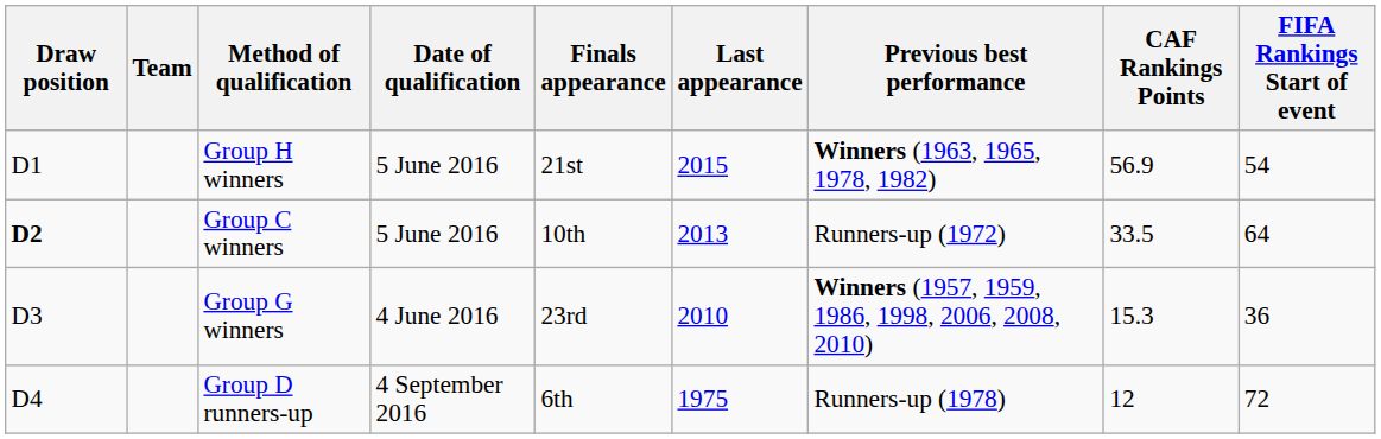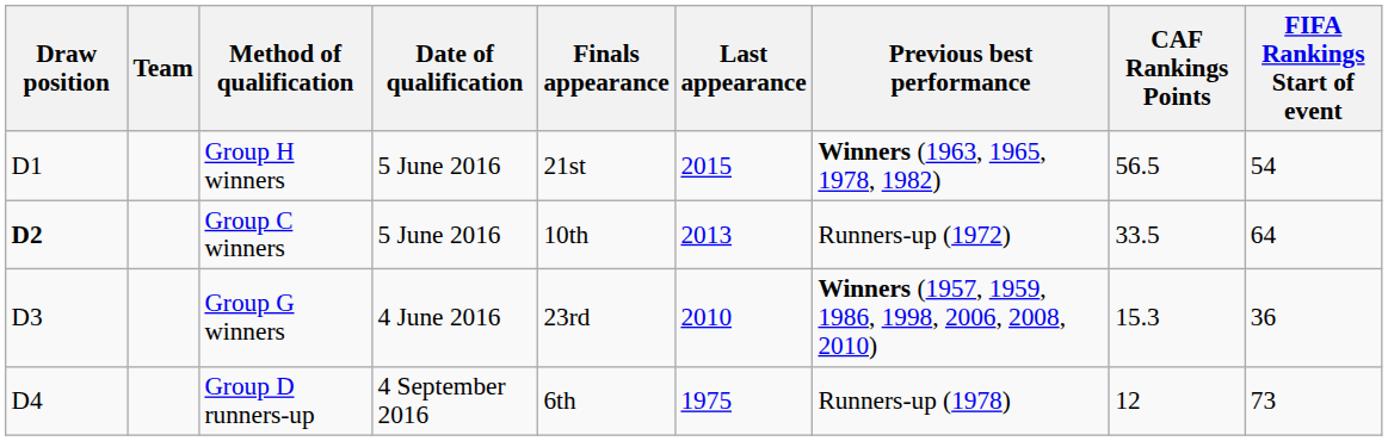Group H winners | CAF Rankings Points: 56.9 -> 56.5
Group D runners-up | FIFA Rankings Start of event: 72 -> 73
